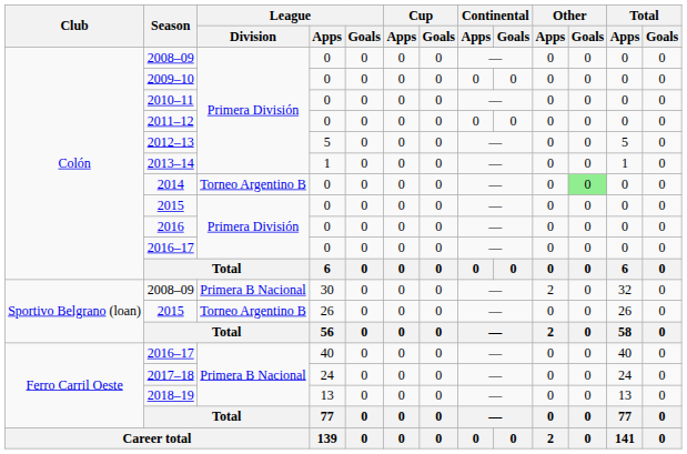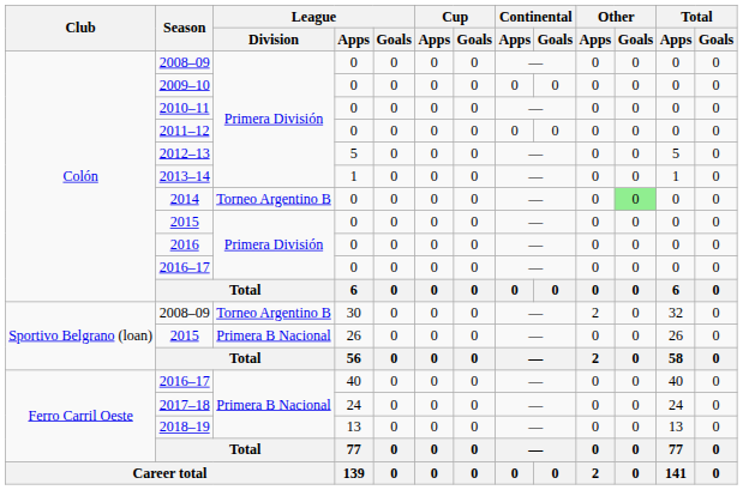2008–09 / 30 | League / Division: Primera B Nacional -> Torneo Argentino B
2015 / 26 | League / Division: Torneo Argentino B -> Primera B Nacional
